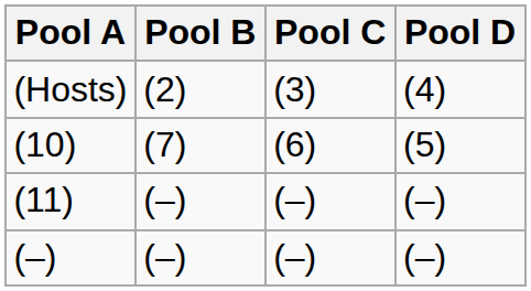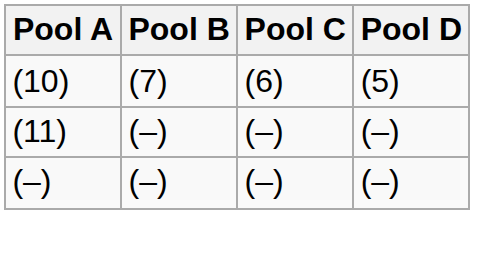- row: (Hosts) | (2) | (3) | (4)
